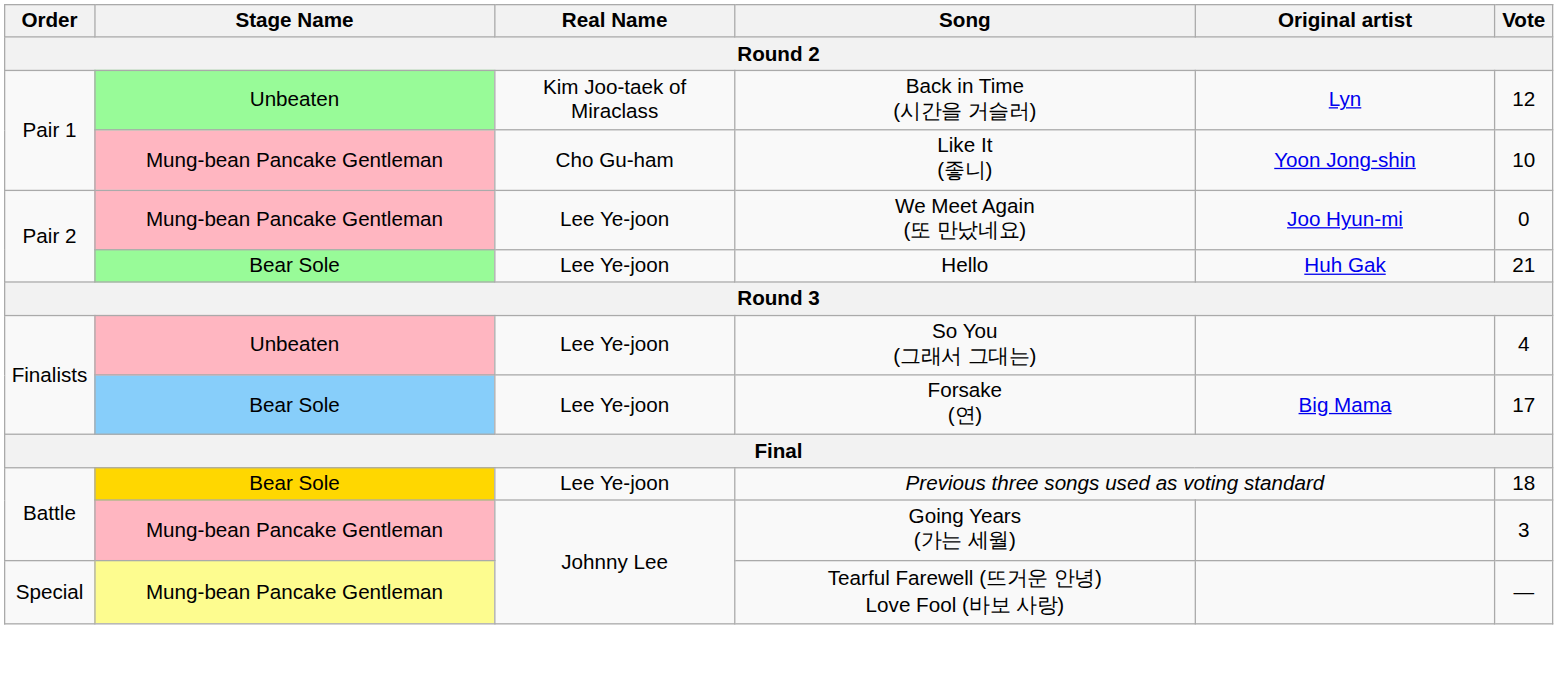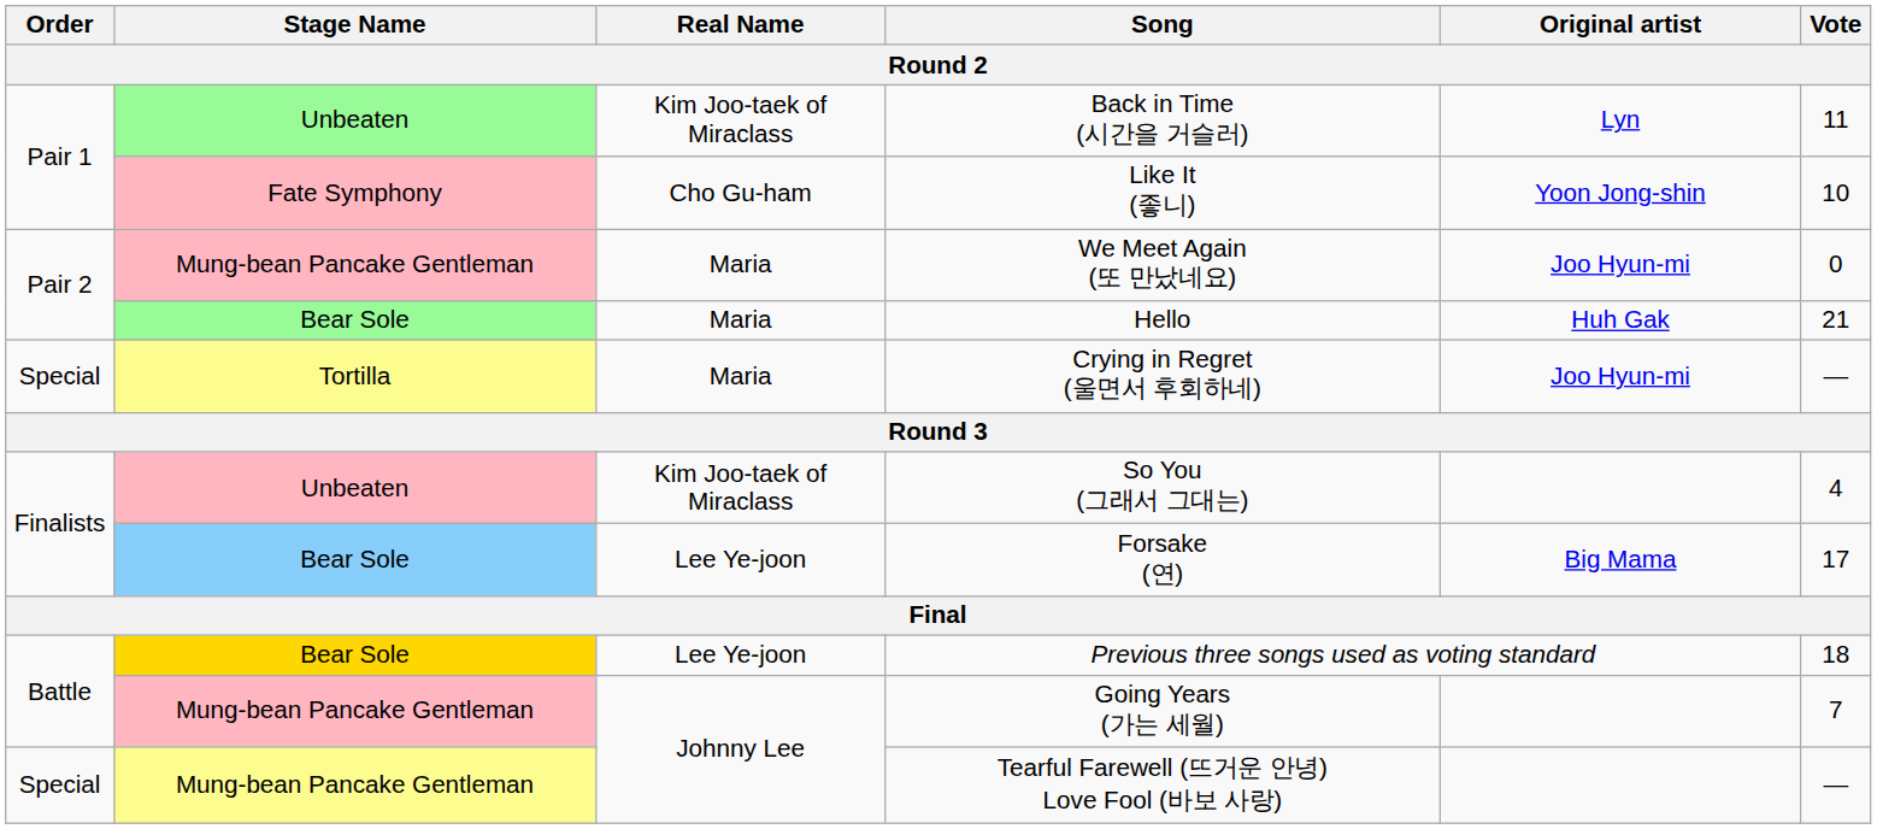Back in Time (시간을 거슬러) | Vote: 12 -> 11
Like It (좋니) | Stage Name: Mung-bean Pancake Gentleman -> Fate Symphony
We Meet Again (또 만났네요) | Real Name: Lee Ye-joon -> Maria
Hello | Real Name: Lee Ye-joon -> Maria
+ row: Special | Tortilla | Maria | Crying in Regret (울면서 후회하네) | Joo Hyun-mi | —
So You (그래서 그대는) | Real Name: Lee Ye-joon -> Kim Joo-taek of Miraclass
Going Years (가는 세월) | Vote: 3 -> 7
